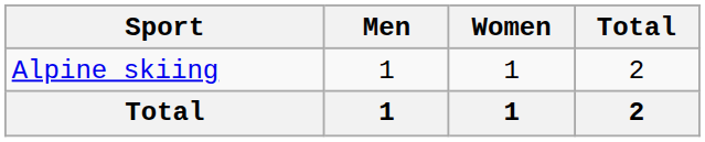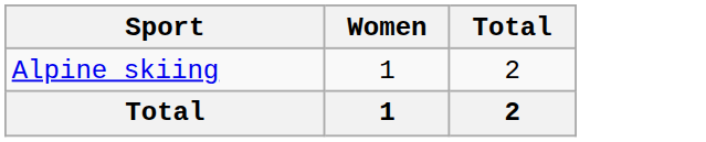- column: Men | 1 | 1
